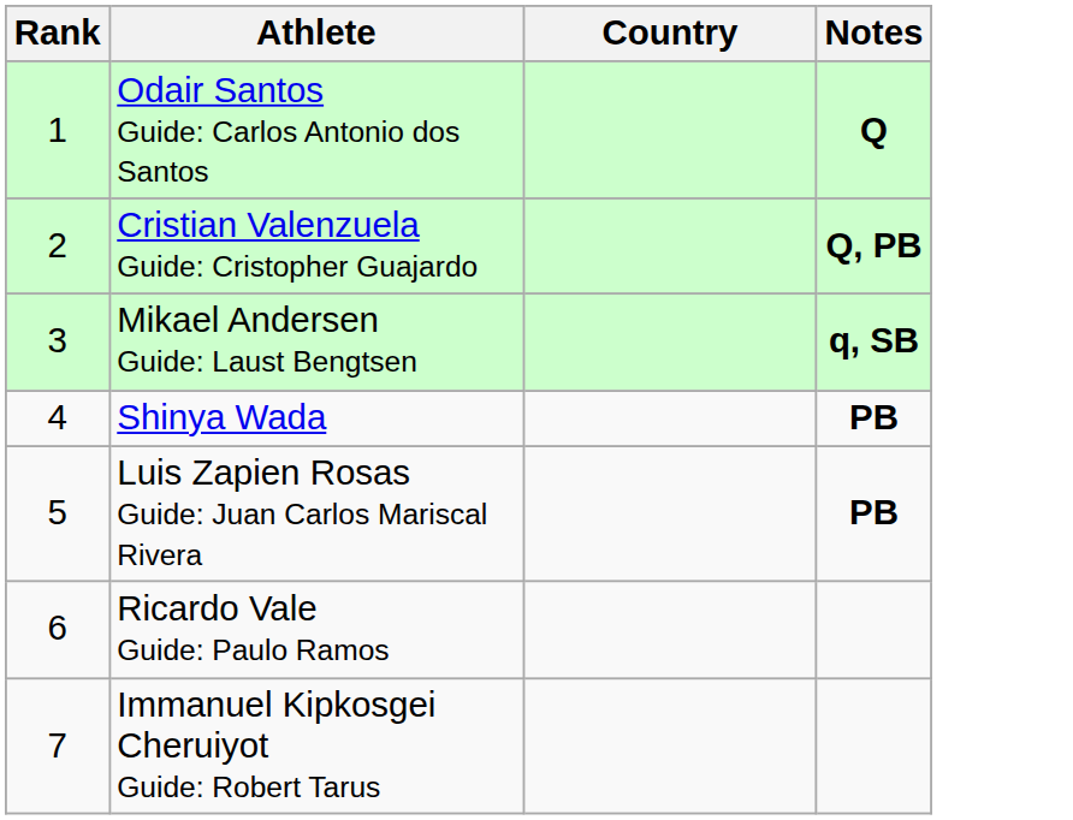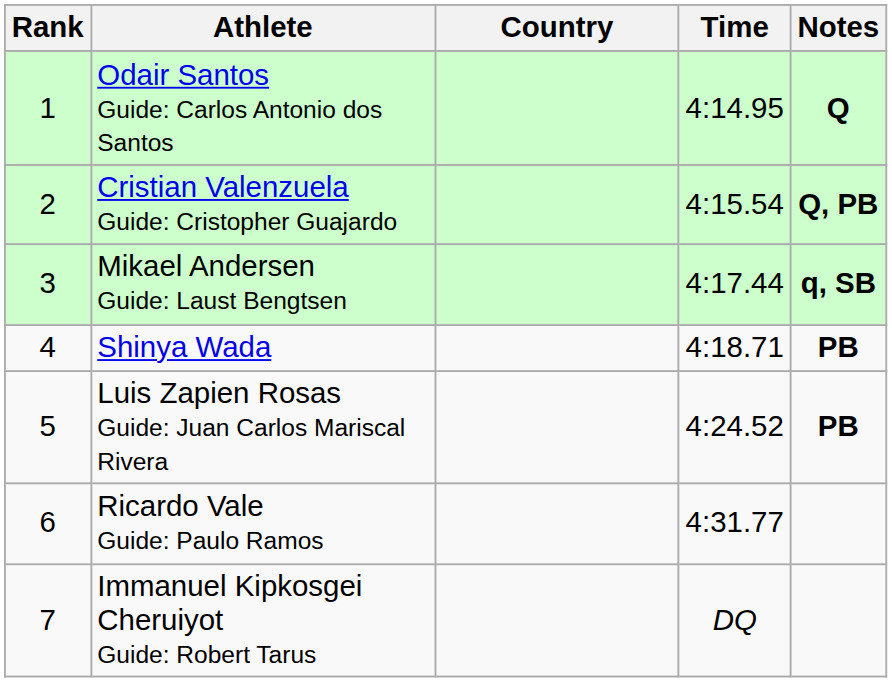+ column: Time | 4:14.95 | 4:15.54 | 4:17.44 | 4:18.71 | 4:24.52 | 4:31.77 | DQ
